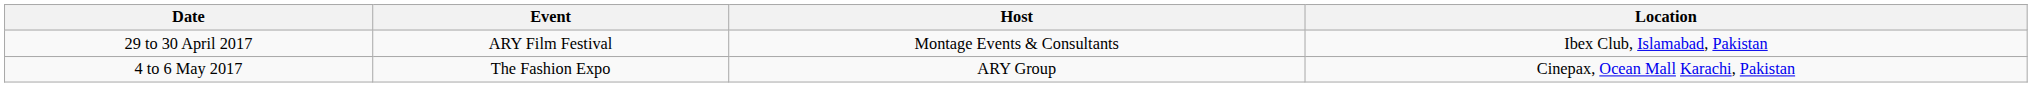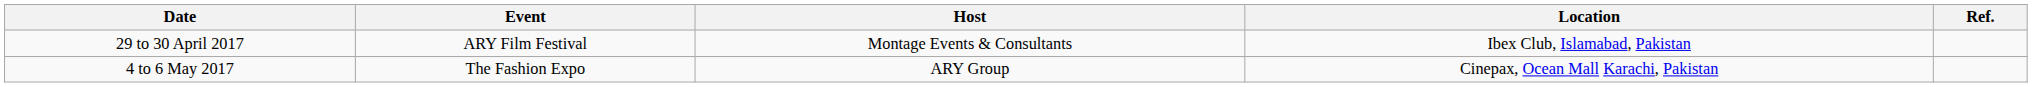+ column: Ref.
